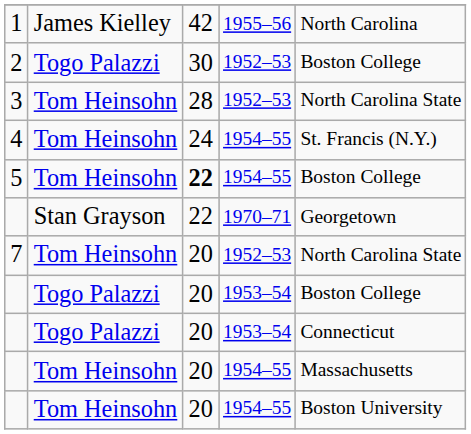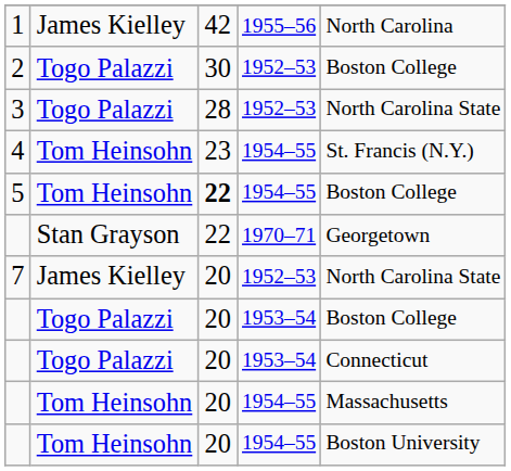3 | column 2: Tom Heinsohn -> Togo Palazzi
4 | column 3: 24 -> 23
7 | column 2: Tom Heinsohn -> James Kielley
